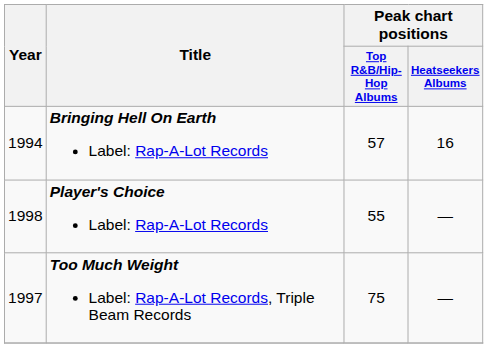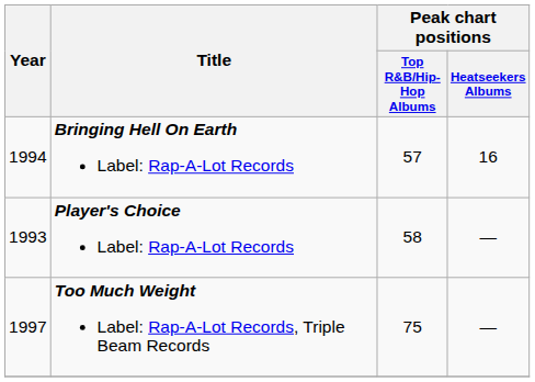Player's Choice Label: Rap-A-Lot Records | Year: 1998 -> 1993
Player's Choice Label: Rap-A-Lot Records | Peak chart positions / Top R&B/Hip-Hop Albums: 55 -> 58
